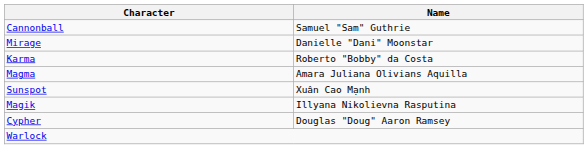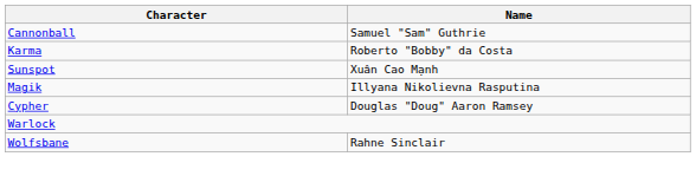- row: Mirage | Danielle "Dani" Moonstar
- row: Magma | Amara Juliana Olivians Aquilla
+ row: Wolfsbane | Rahne Sinclair
